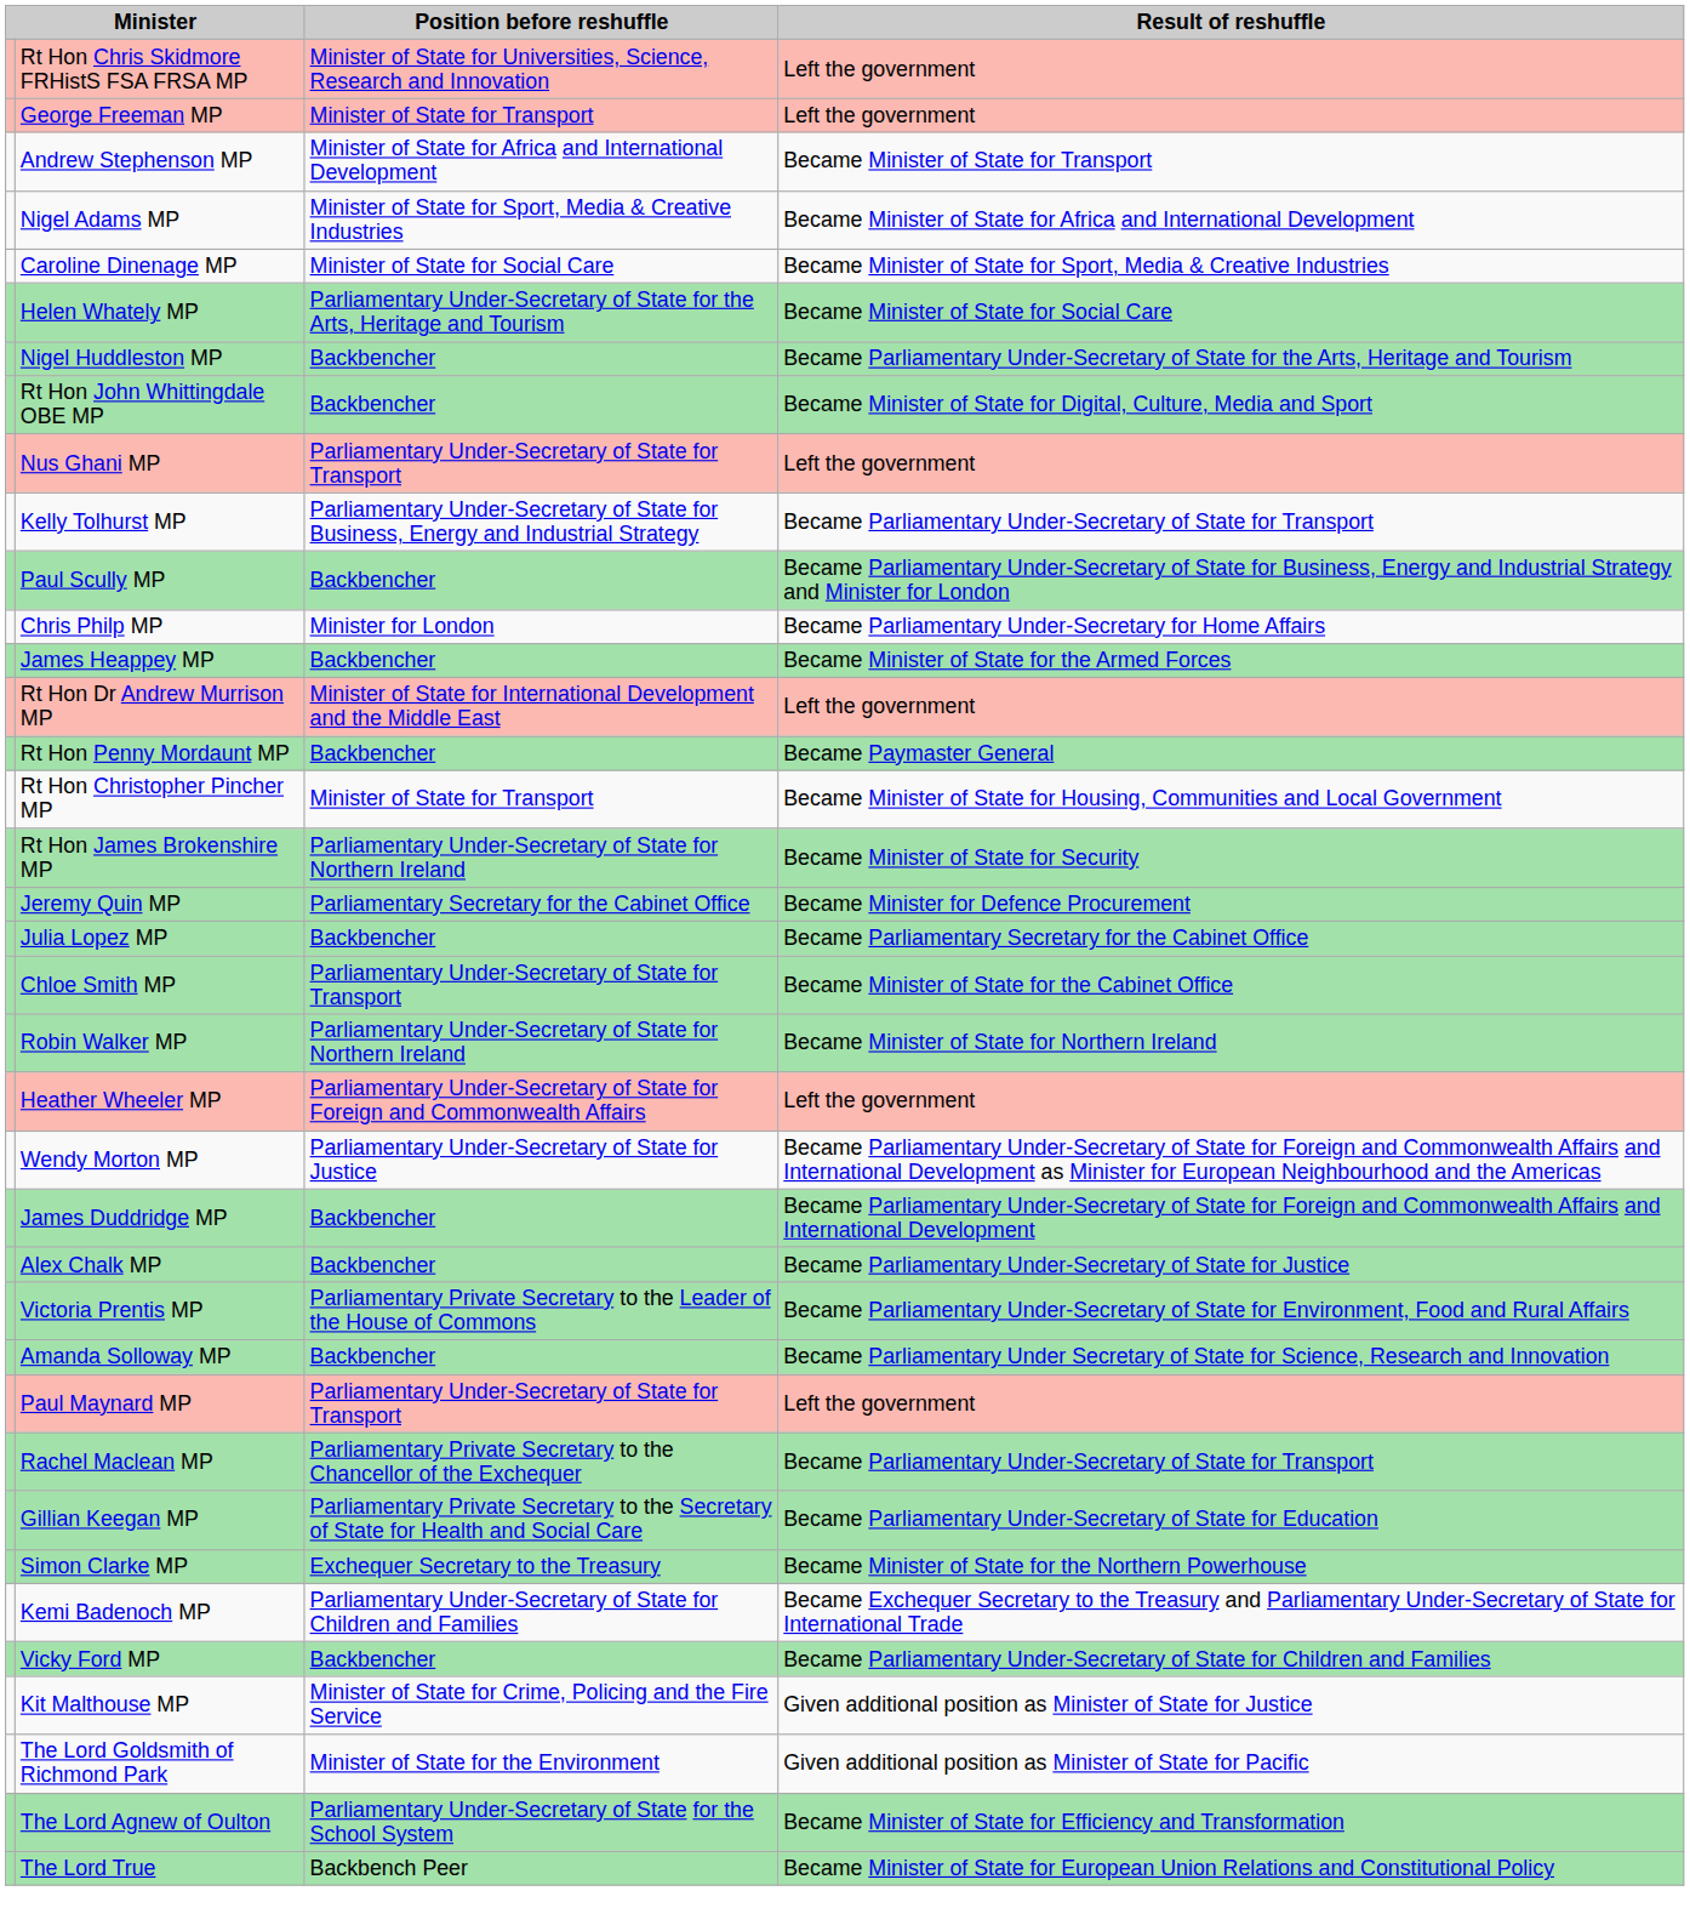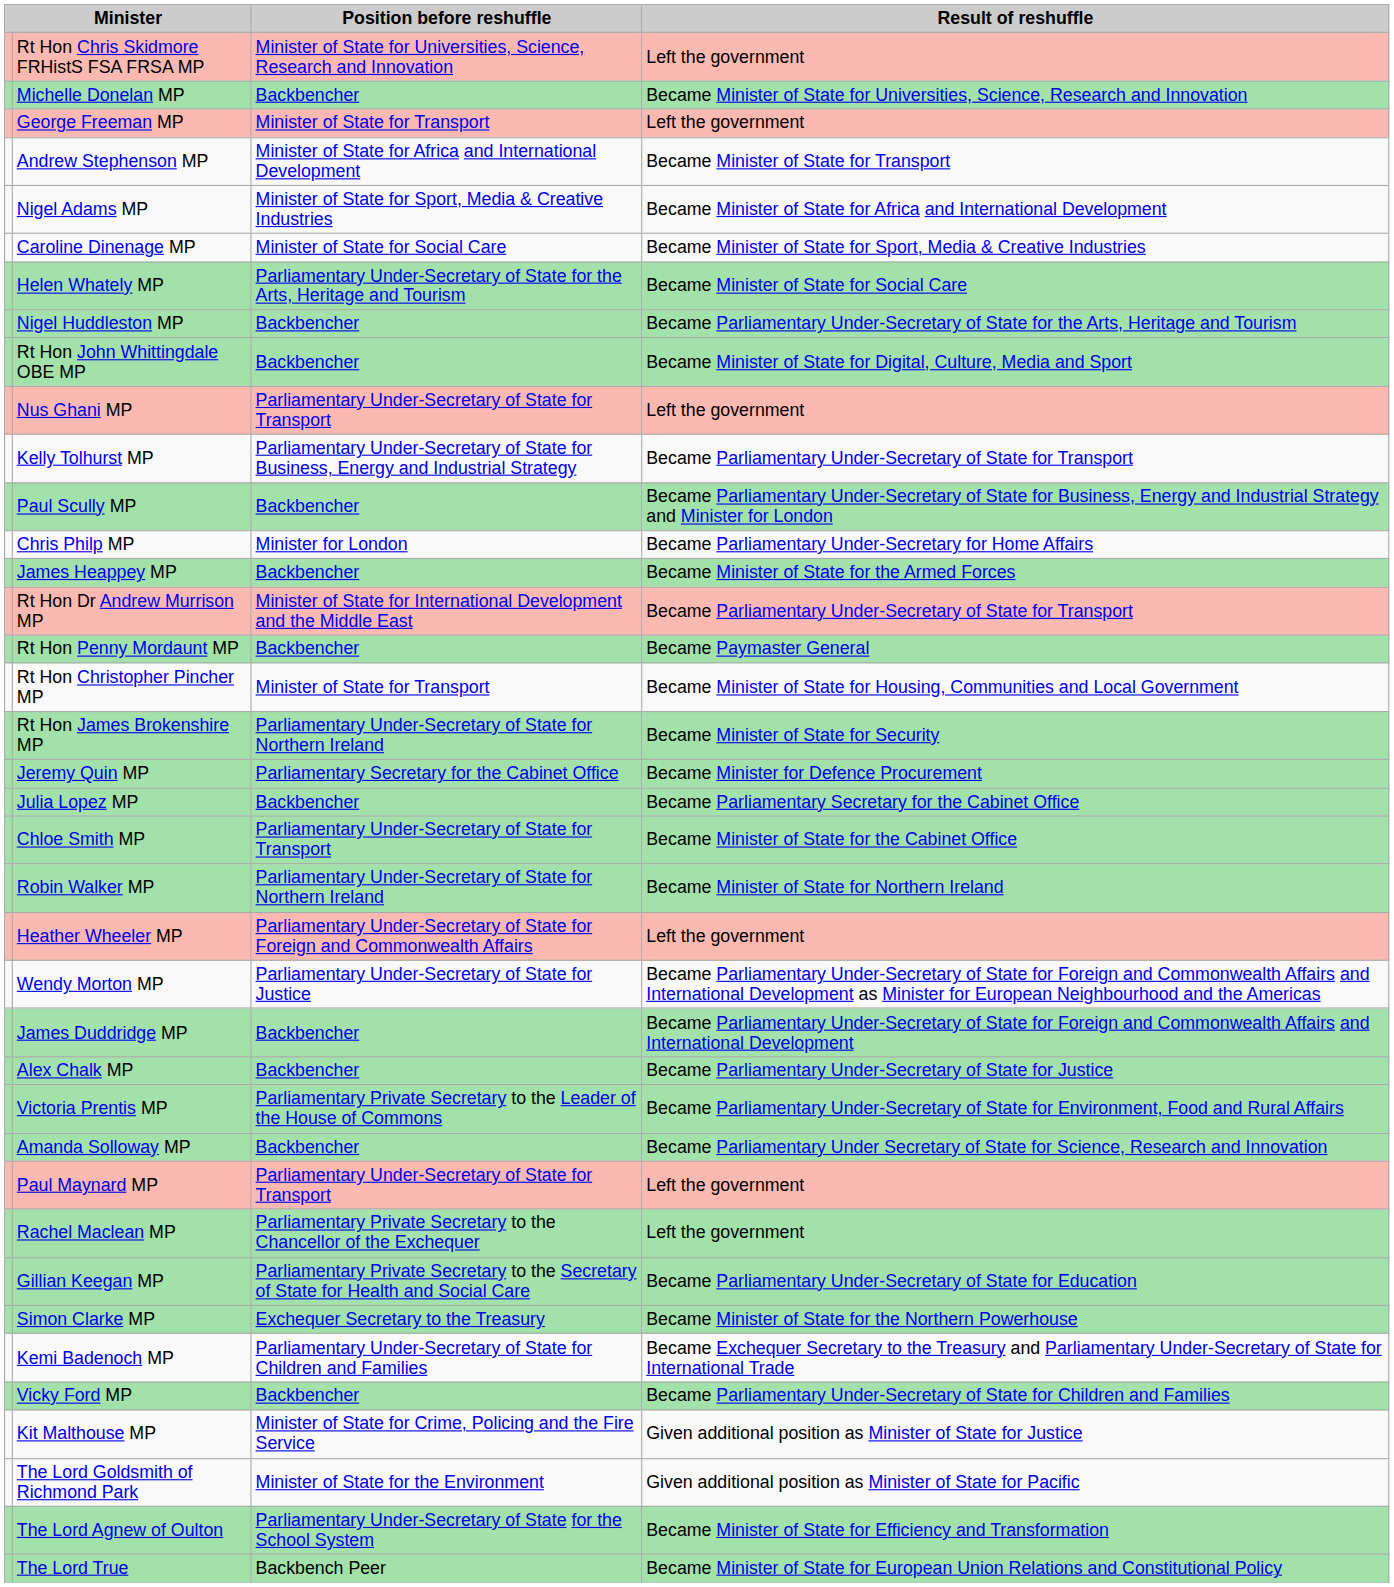+ row: Michelle Donelan MP | Backbencher | Became Minister of State for Universities, Science, Research and Innovation
Rt Hon Dr Andrew Murrison MP | Result of reshuffle: Left the government -> Became Parliamentary Under-Secretary of State for Transport
Rachel Maclean MP | Result of reshuffle: Became Parliamentary Under-Secretary of State for Transport -> Left the government
